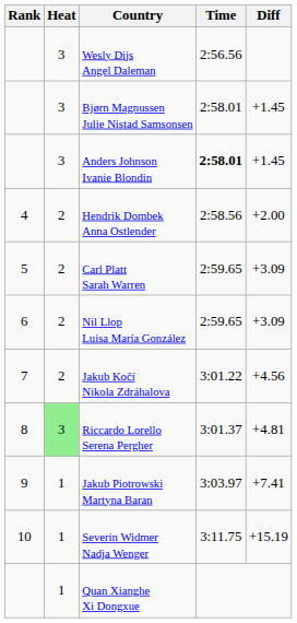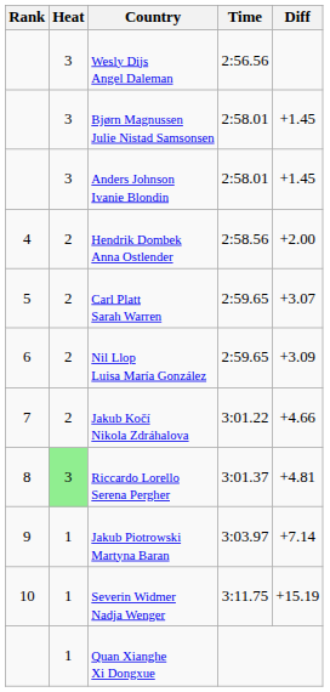Anders Johnson Ivanie Blondin | Time: bold -> normal
Carl Platt Sarah Warren | Diff: +3.09 -> +3.07
Jakub Kočí Nikola Zdráhalova | Diff: +4.56 -> +4.66
Jakub Piotrowski Martyna Baran | Diff: +7.41 -> +7.14
